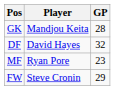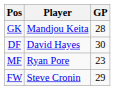DF | GP: 32 -> 30
